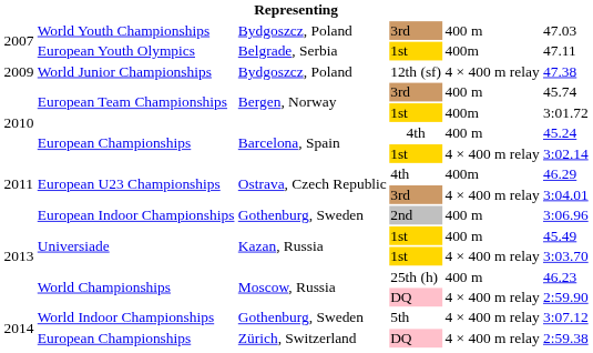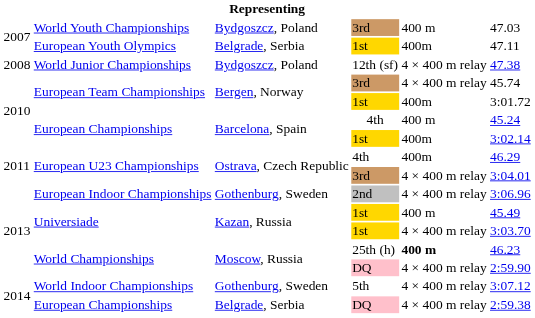World Junior Championships | column 1: 2009 -> 2008
European Team Championships / 3rd | column 5: 400 m -> 4 × 400 m relay
European Championships / 1st | column 5: 4 × 400 m relay -> 400m
European Indoor Championships | column 5: 400 m -> 4 × 400 m relay
World Championships / 25th (h) | column 5: normal -> bold
European Championships / DQ | column 3: Zürich, Switzerland -> Belgrade, Serbia
